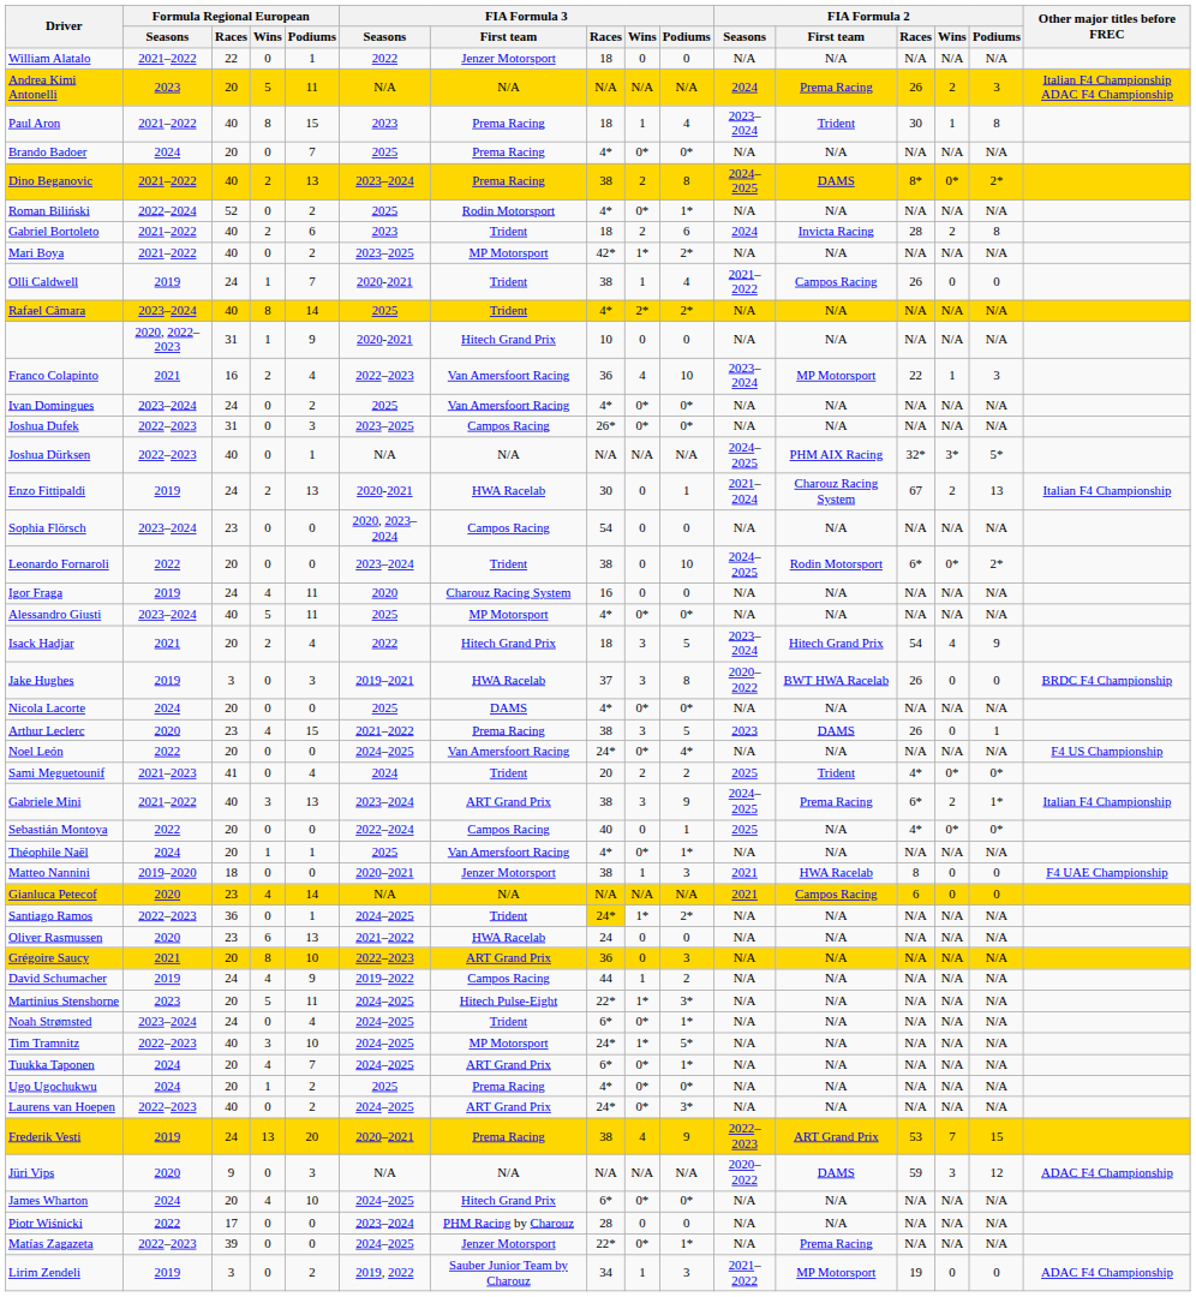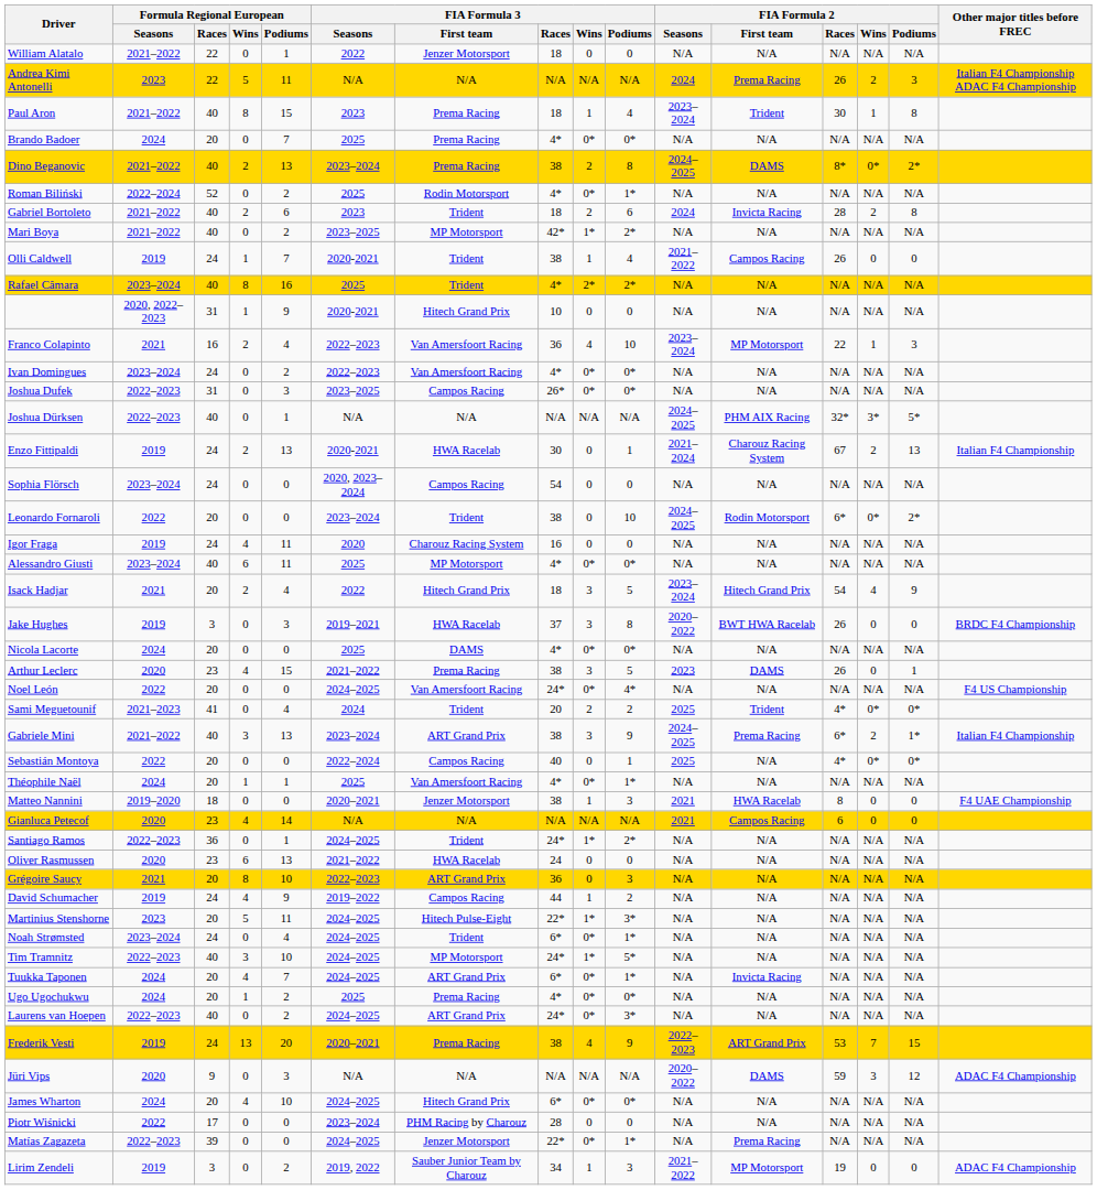Andrea Kimi Antonelli | Formula Regional European / Races: 20 -> 22
Rafael Câmara | Formula Regional European / Podiums: 14 -> 16
Ivan Domingues | FIA Formula 3 / Seasons: 2025 -> 2022–2023
Sophia Flörsch | Formula Regional European / Races: 23 -> 24
Alessandro Giusti | Formula Regional European / Wins: 5 -> 6
Santiago Ramos | FIA Formula 3 / Races: gold background -> no background
Tuukka Taponen | FIA Formula 2 / First team: N/A -> Invicta Racing
